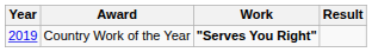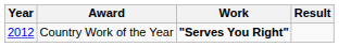Country Work of the Year | Year: 2019 -> 2012
